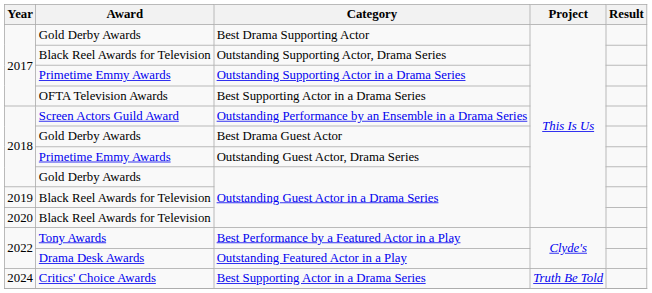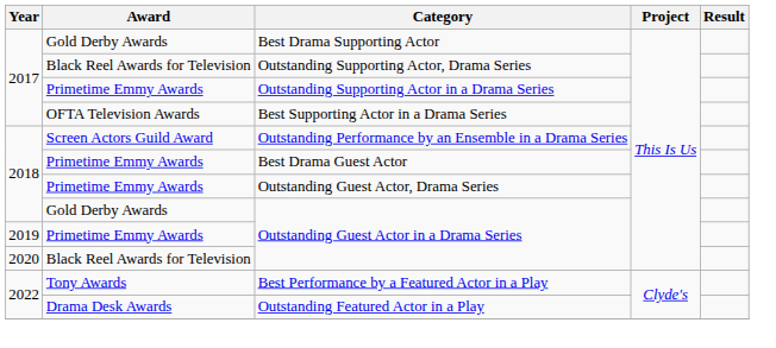Best Drama Guest Actor | Award: Gold Derby Awards -> Primetime Emmy Awards
2019 / Outstanding Guest Actor in a Drama Series | Award: Black Reel Awards for Television -> Primetime Emmy Awards
- row: 2024 | Critics' Choice Awards | Best Supporting Actor in a Drama Series | Truth Be Told
